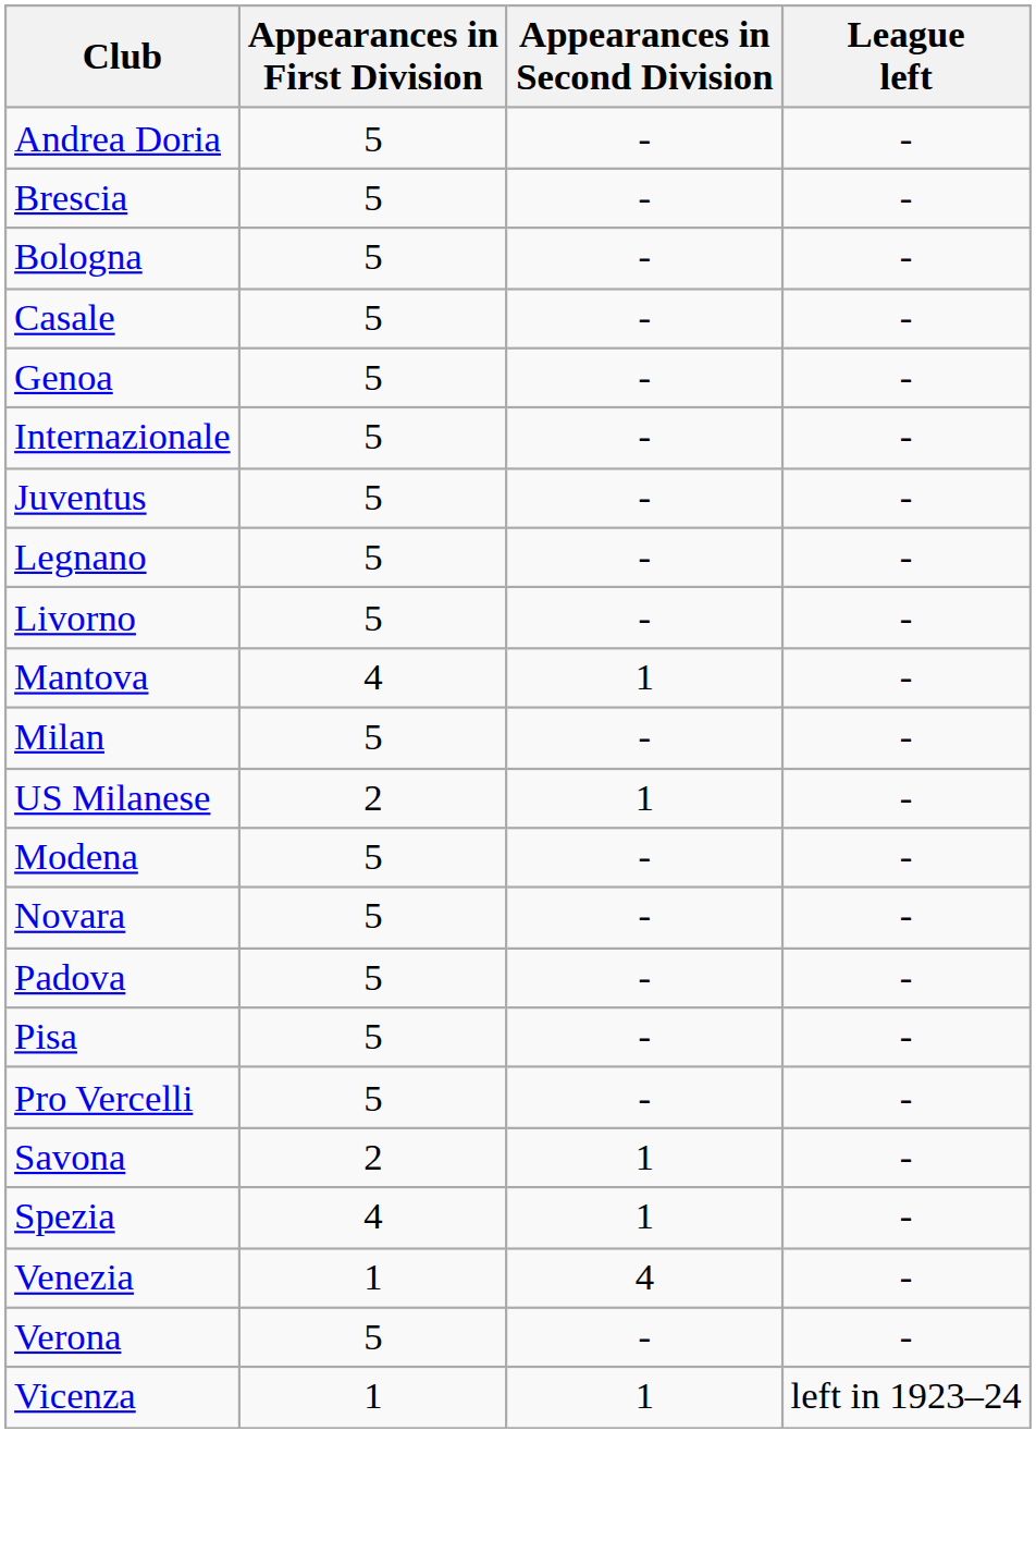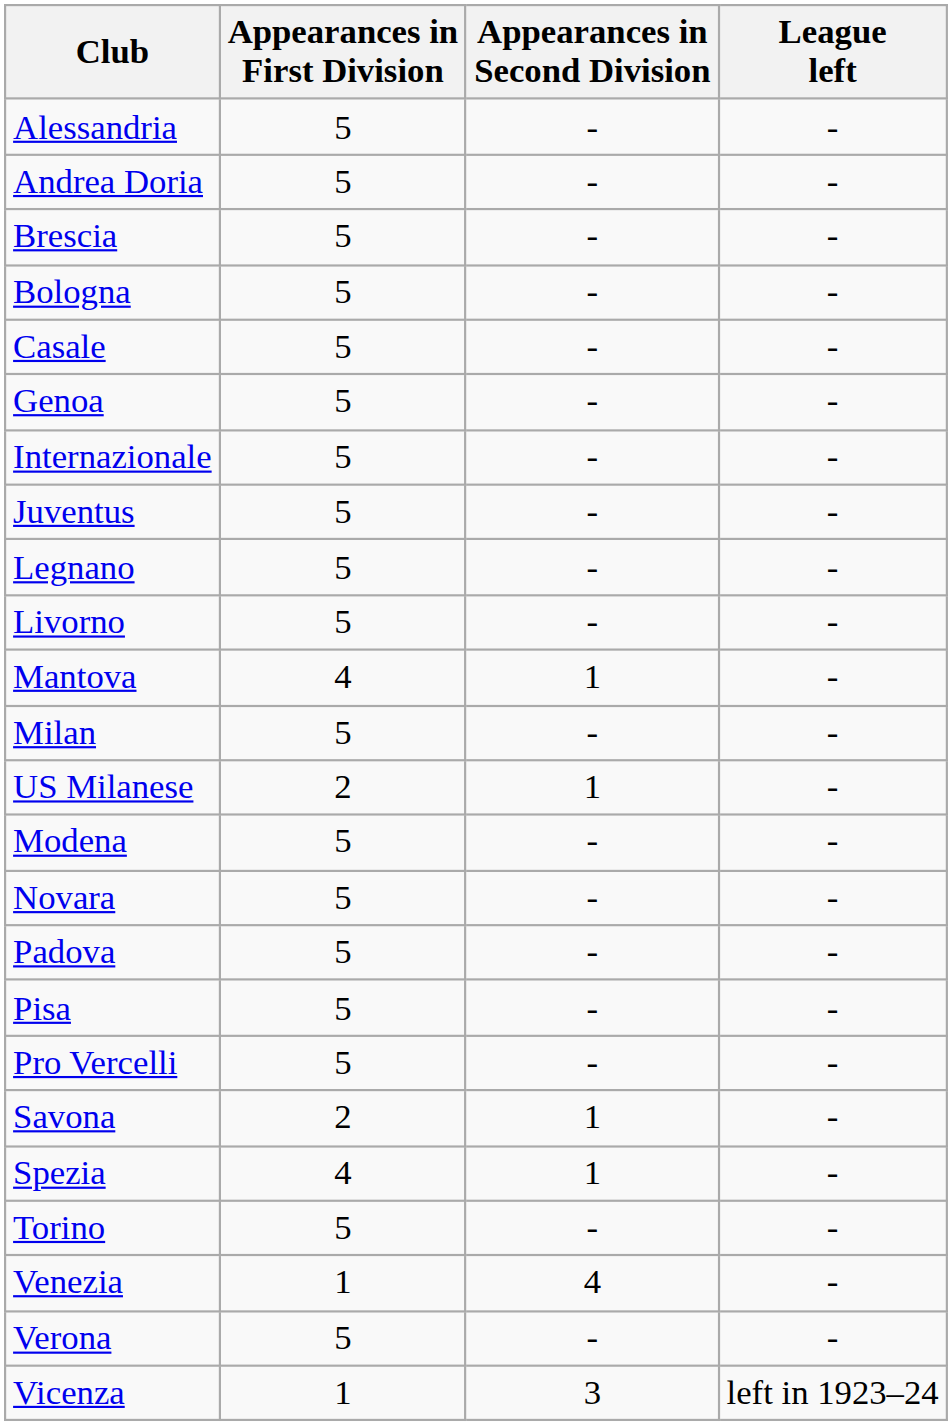+ row: Alessandria | 5 | - | -
+ row: Torino | 5 | - | -
Vicenza | Appearances in Second Division: 1 -> 3
